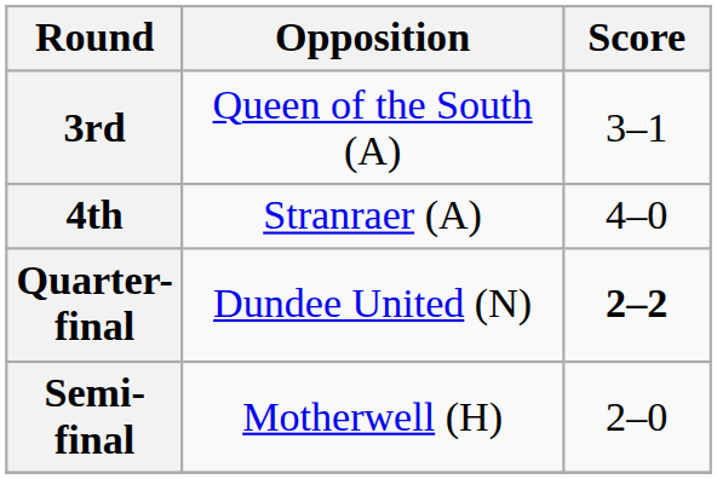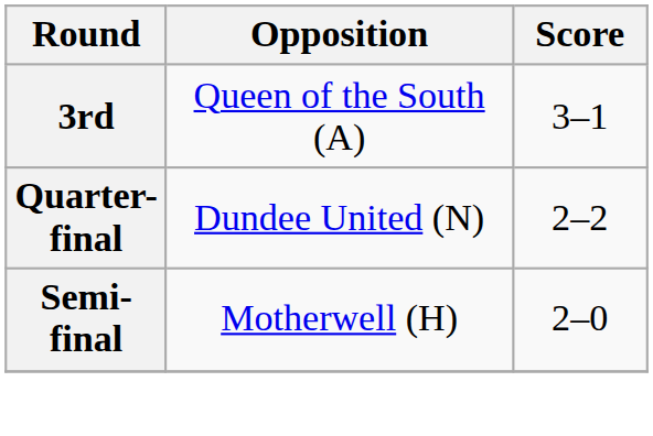- row: 4th | Stranraer (A) | 4–0
Quarter-final | Score: bold -> normal
